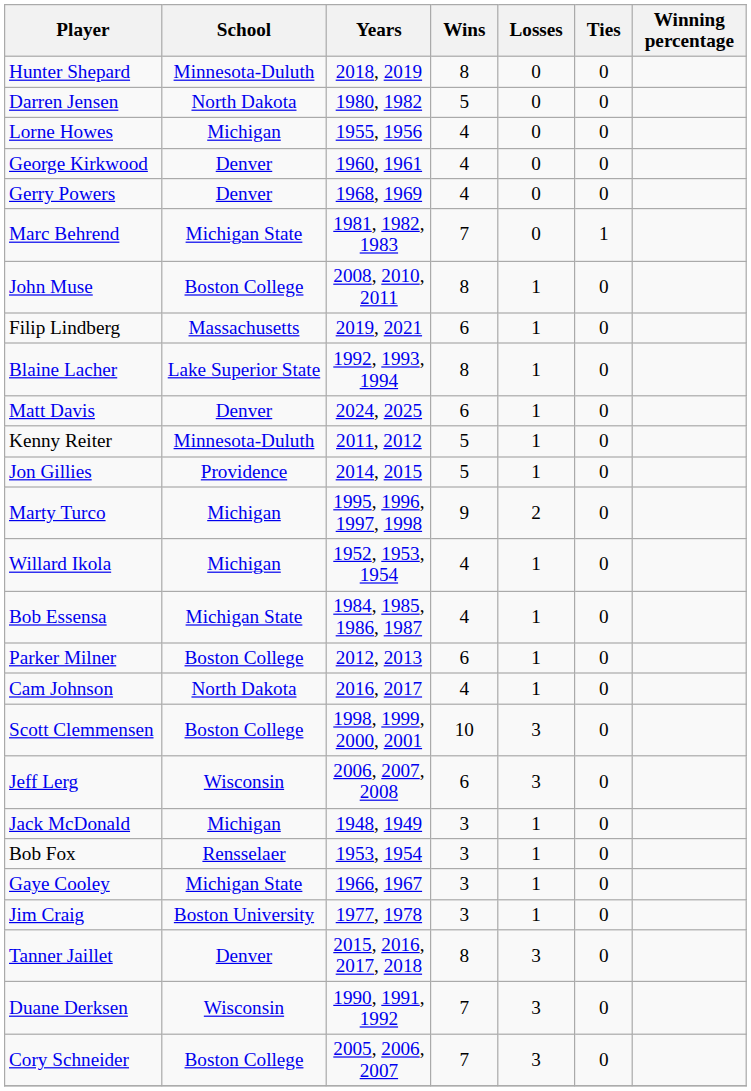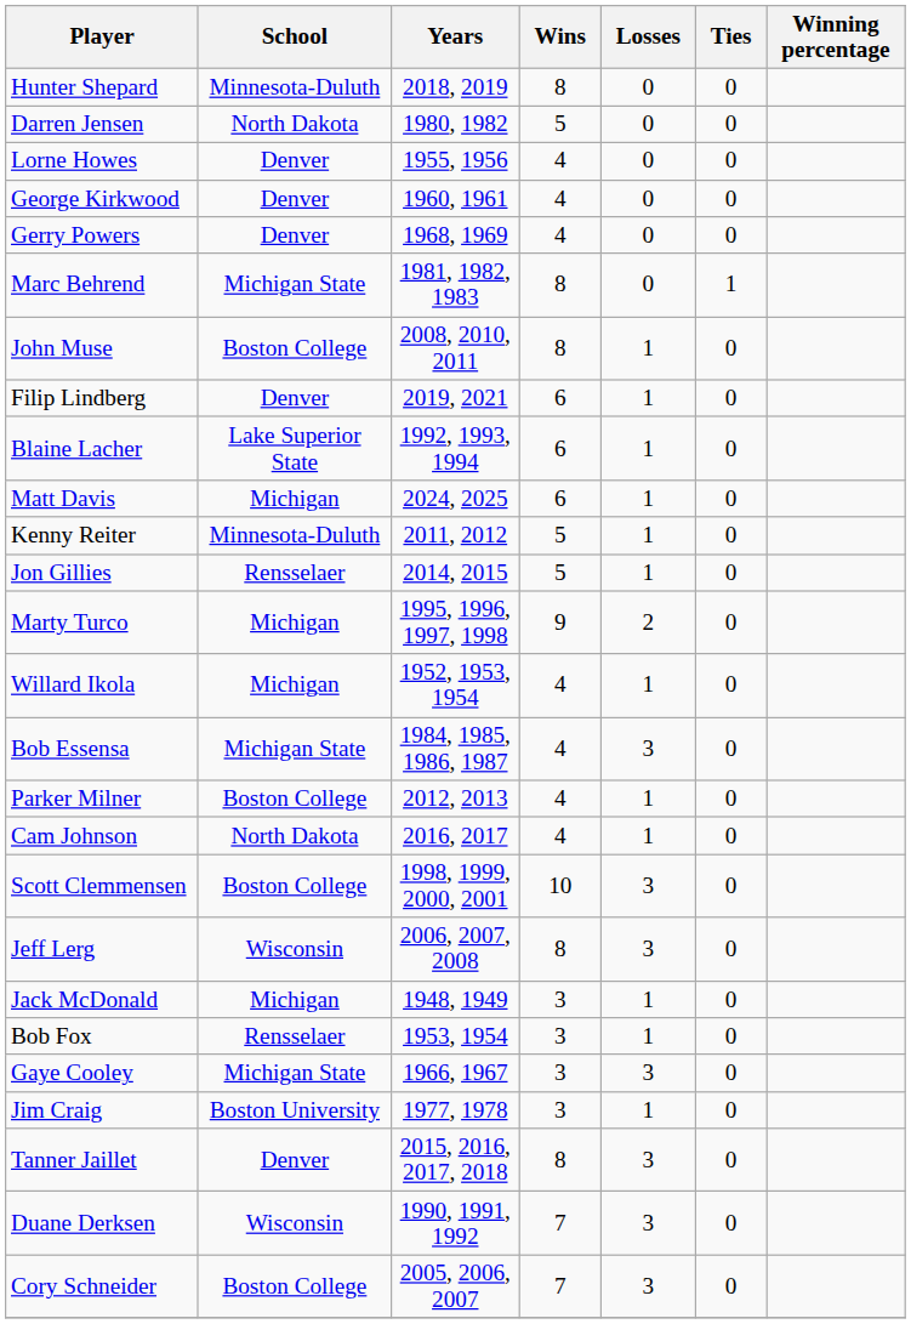Lorne Howes | School: Michigan -> Denver
Marc Behrend | Wins: 7 -> 8
Filip Lindberg | School: Massachusetts -> Denver
Blaine Lacher | Wins: 8 -> 6
Matt Davis | School: Denver -> Michigan
Jon Gillies | School: Providence -> Rensselaer
Bob Essensa | Losses: 1 -> 3
Parker Milner | Wins: 6 -> 4
Jeff Lerg | Wins: 6 -> 8
Gaye Cooley | Losses: 1 -> 3
